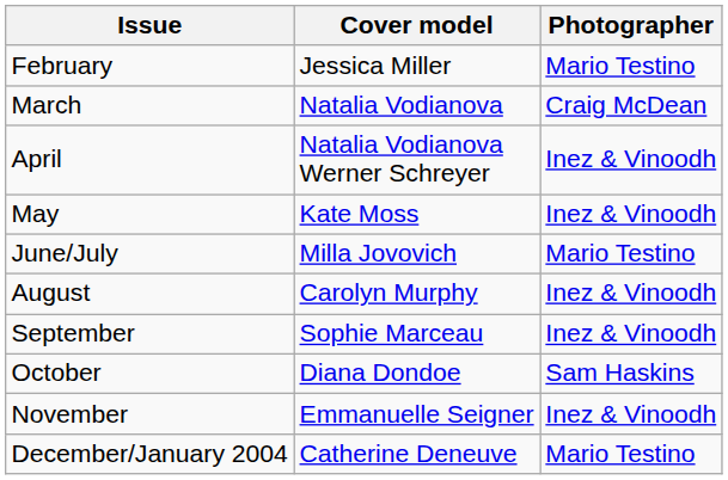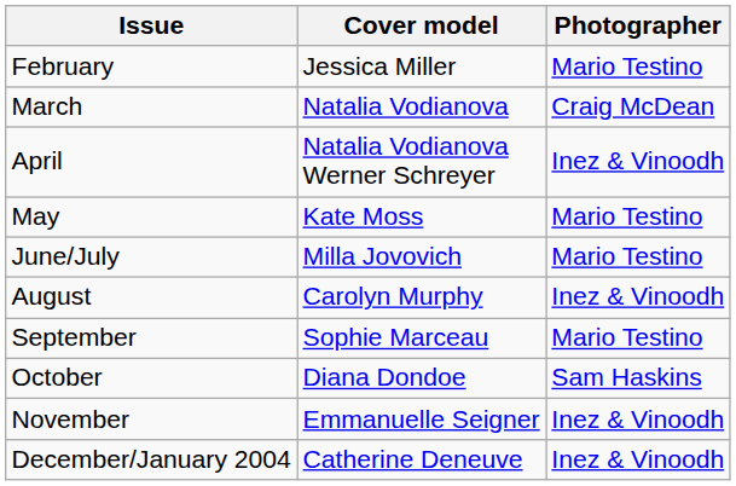May | Photographer: Inez & Vinoodh -> Mario Testino
September | Photographer: Inez & Vinoodh -> Mario Testino
December/January 2004 | Photographer: Mario Testino -> Inez & Vinoodh
